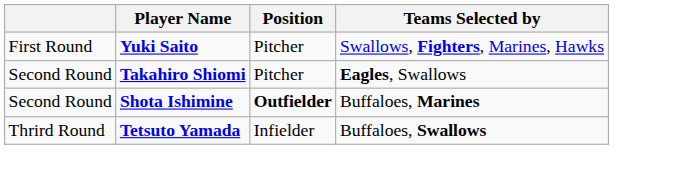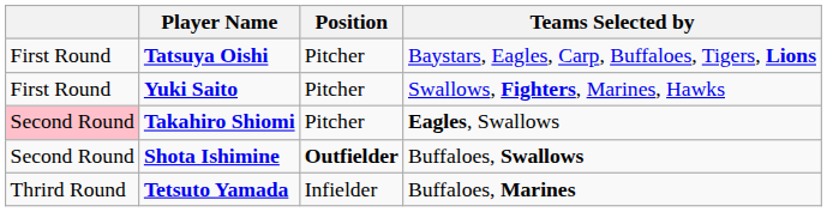+ row: First Round | Tatsuya Oishi | Pitcher | Baystars, Eagles, Carp, Buffaloes, Tigers, Lions
Takahiro Shiomi | column 1: no background -> pink background
Shota Ishimine | Teams Selected by: Buffaloes, Marines -> Buffaloes, Swallows
Tetsuto Yamada | Teams Selected by: Buffaloes, Swallows -> Buffaloes, Marines
